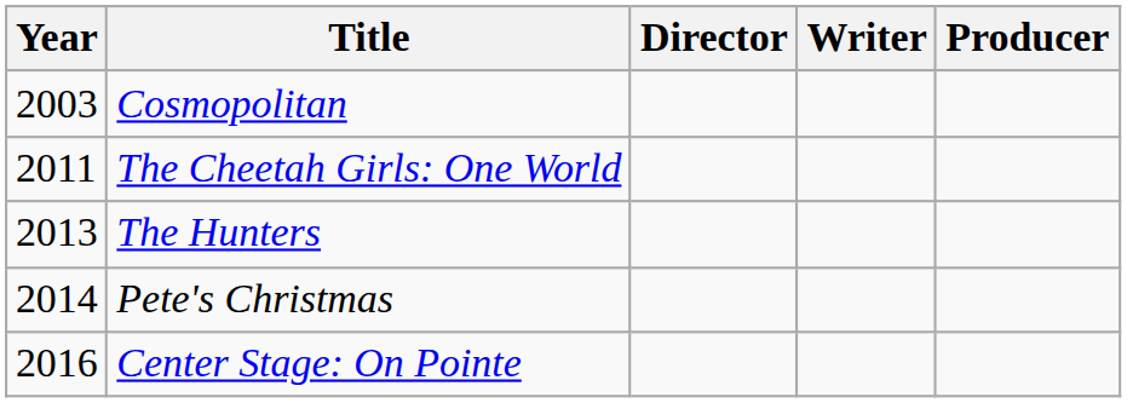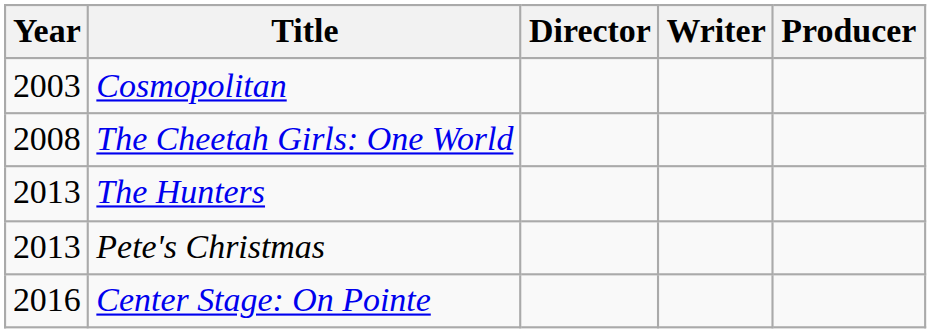The Cheetah Girls: One World | Year: 2011 -> 2008
Pete's Christmas | Year: 2014 -> 2013
